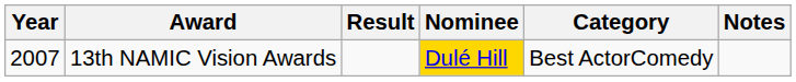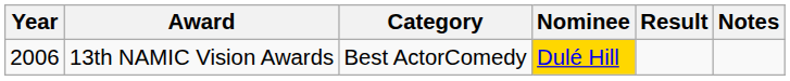columns swapped: Category <-> Result
13th NAMIC Vision Awards | Year: 2007 -> 2006
